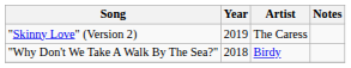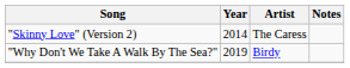"Skinny Love" (Version 2) | Year: 2019 -> 2014
"Why Don't We Take A Walk By The Sea?" | Year: 2018 -> 2019
